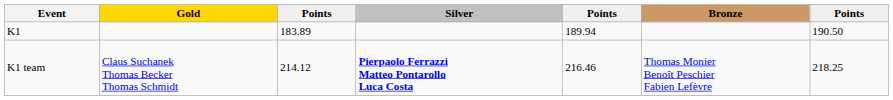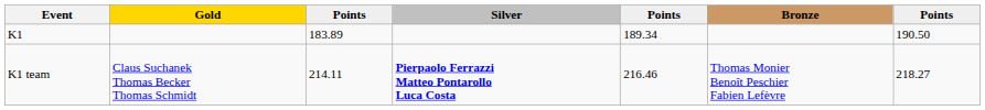K1 | column 5: 189.94 -> 189.34
K1 team | column 3: 214.12 -> 214.11
K1 team | column 7: 218.25 -> 218.27
